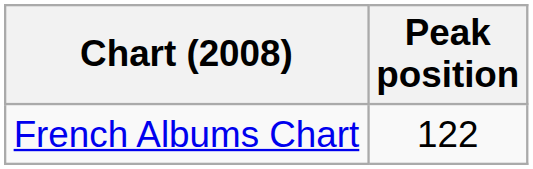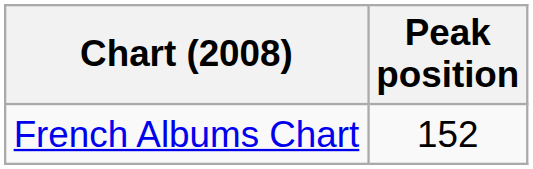French Albums Chart | Peak position: 122 -> 152
